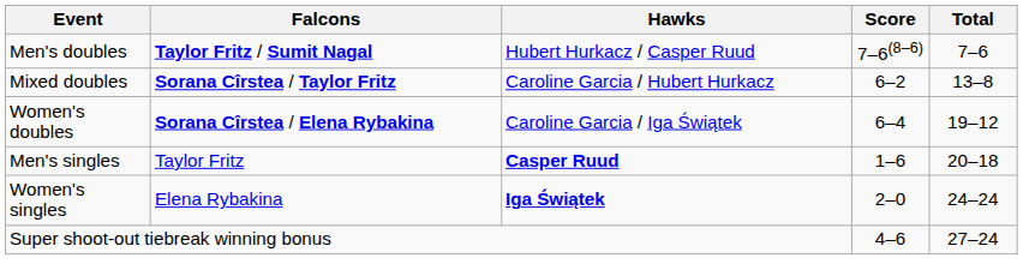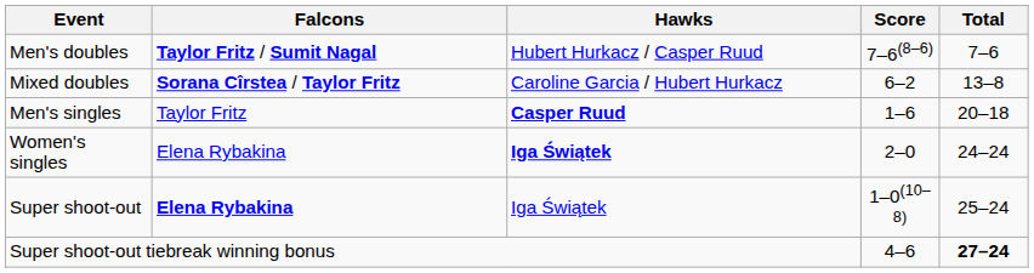- row: Women's doubles | Sorana Cîrstea / Elena Rybakina | Caroline Garcia / Iga Świątek | 6–4 | 19–12
+ row: Super shoot-out | Elena Rybakina | Iga Świątek | 1–0(10–8) | 25–24
Super shoot-out tiebreak winning bonus | Total: normal -> bold
